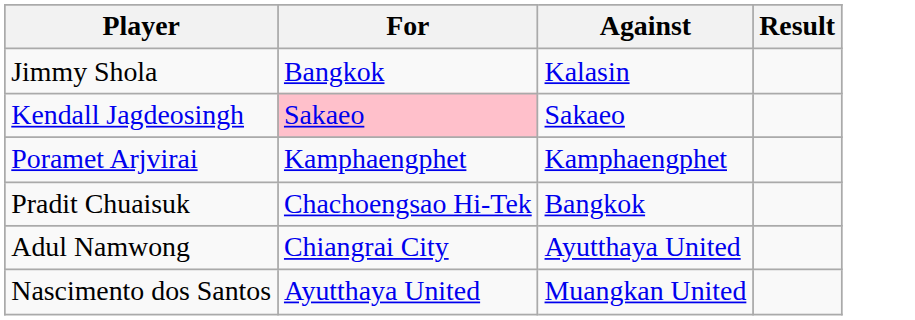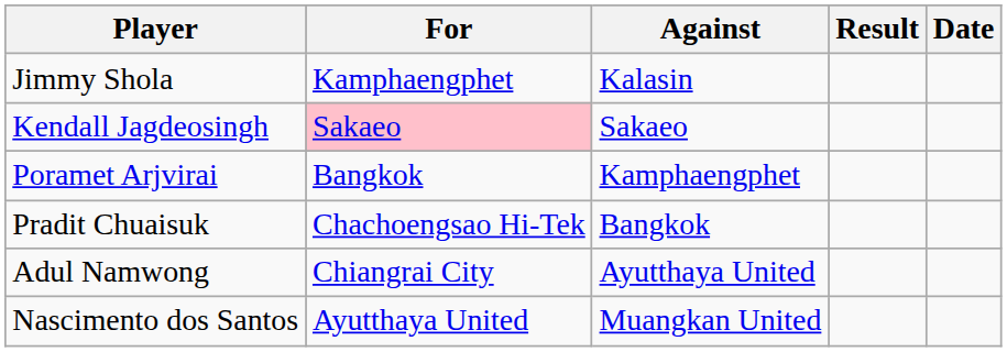+ column: Date
Jimmy Shola | For: Bangkok -> Kamphaengphet
Poramet Arjvirai | For: Kamphaengphet -> Bangkok
